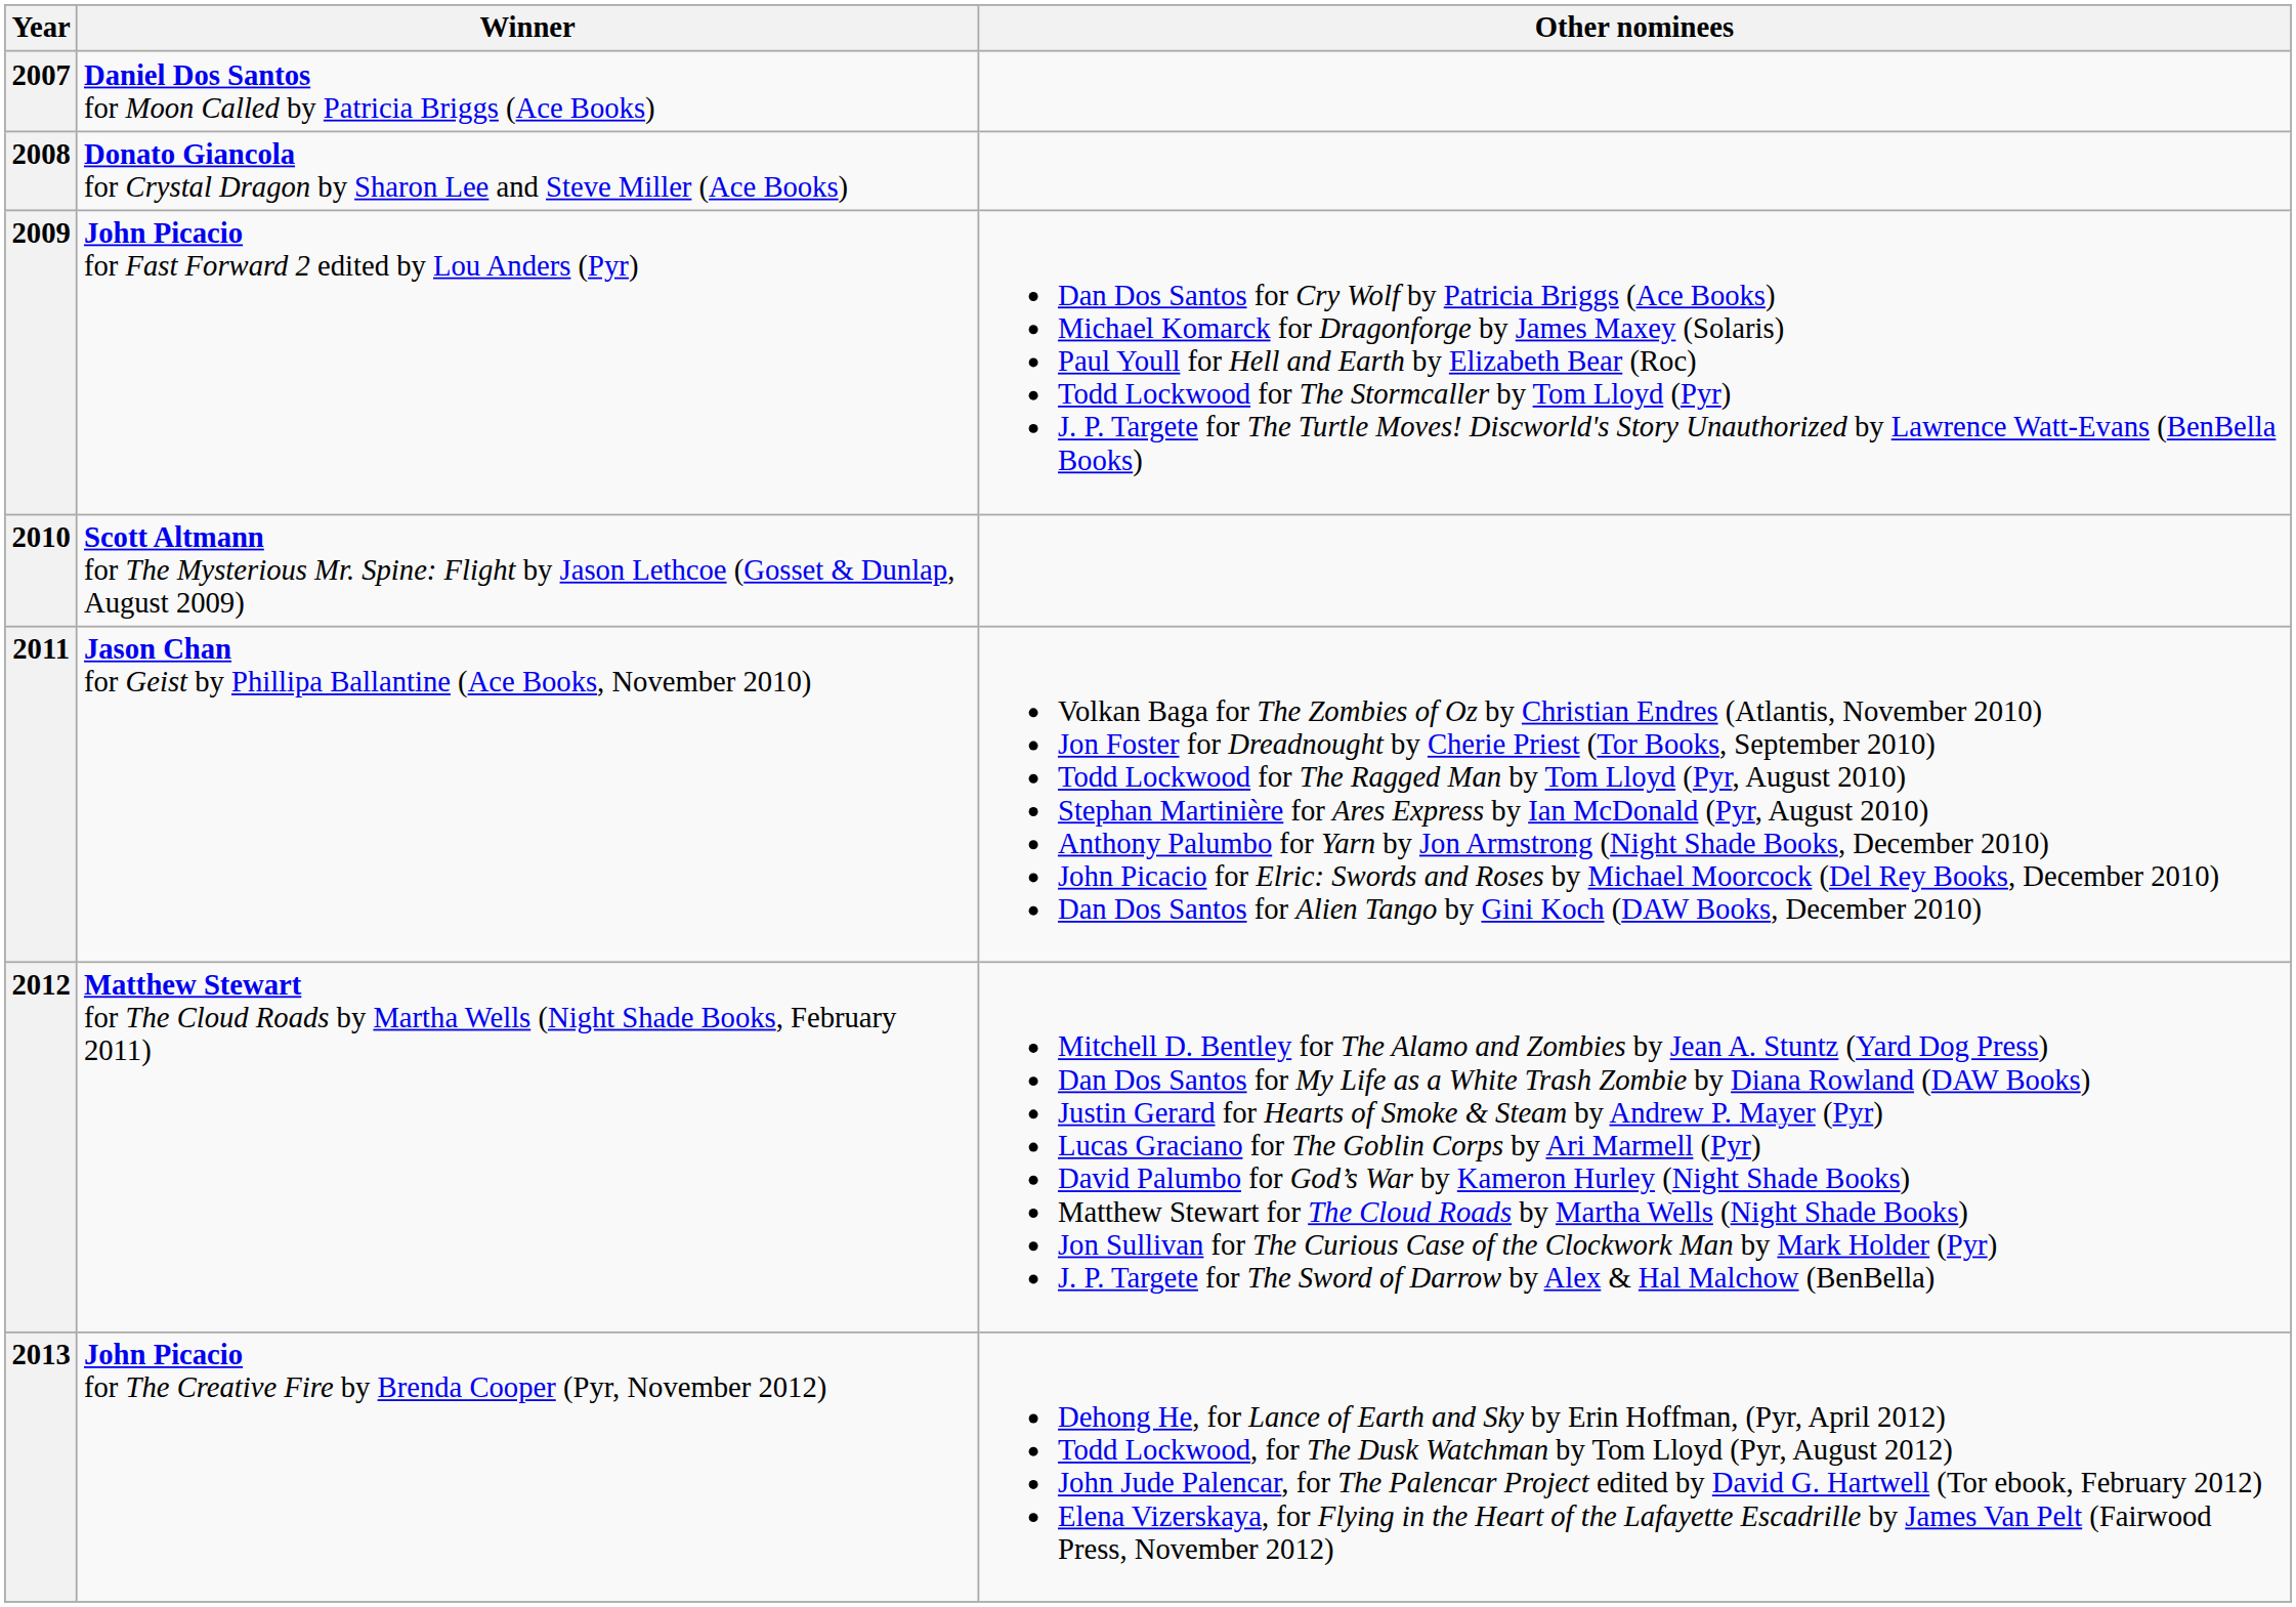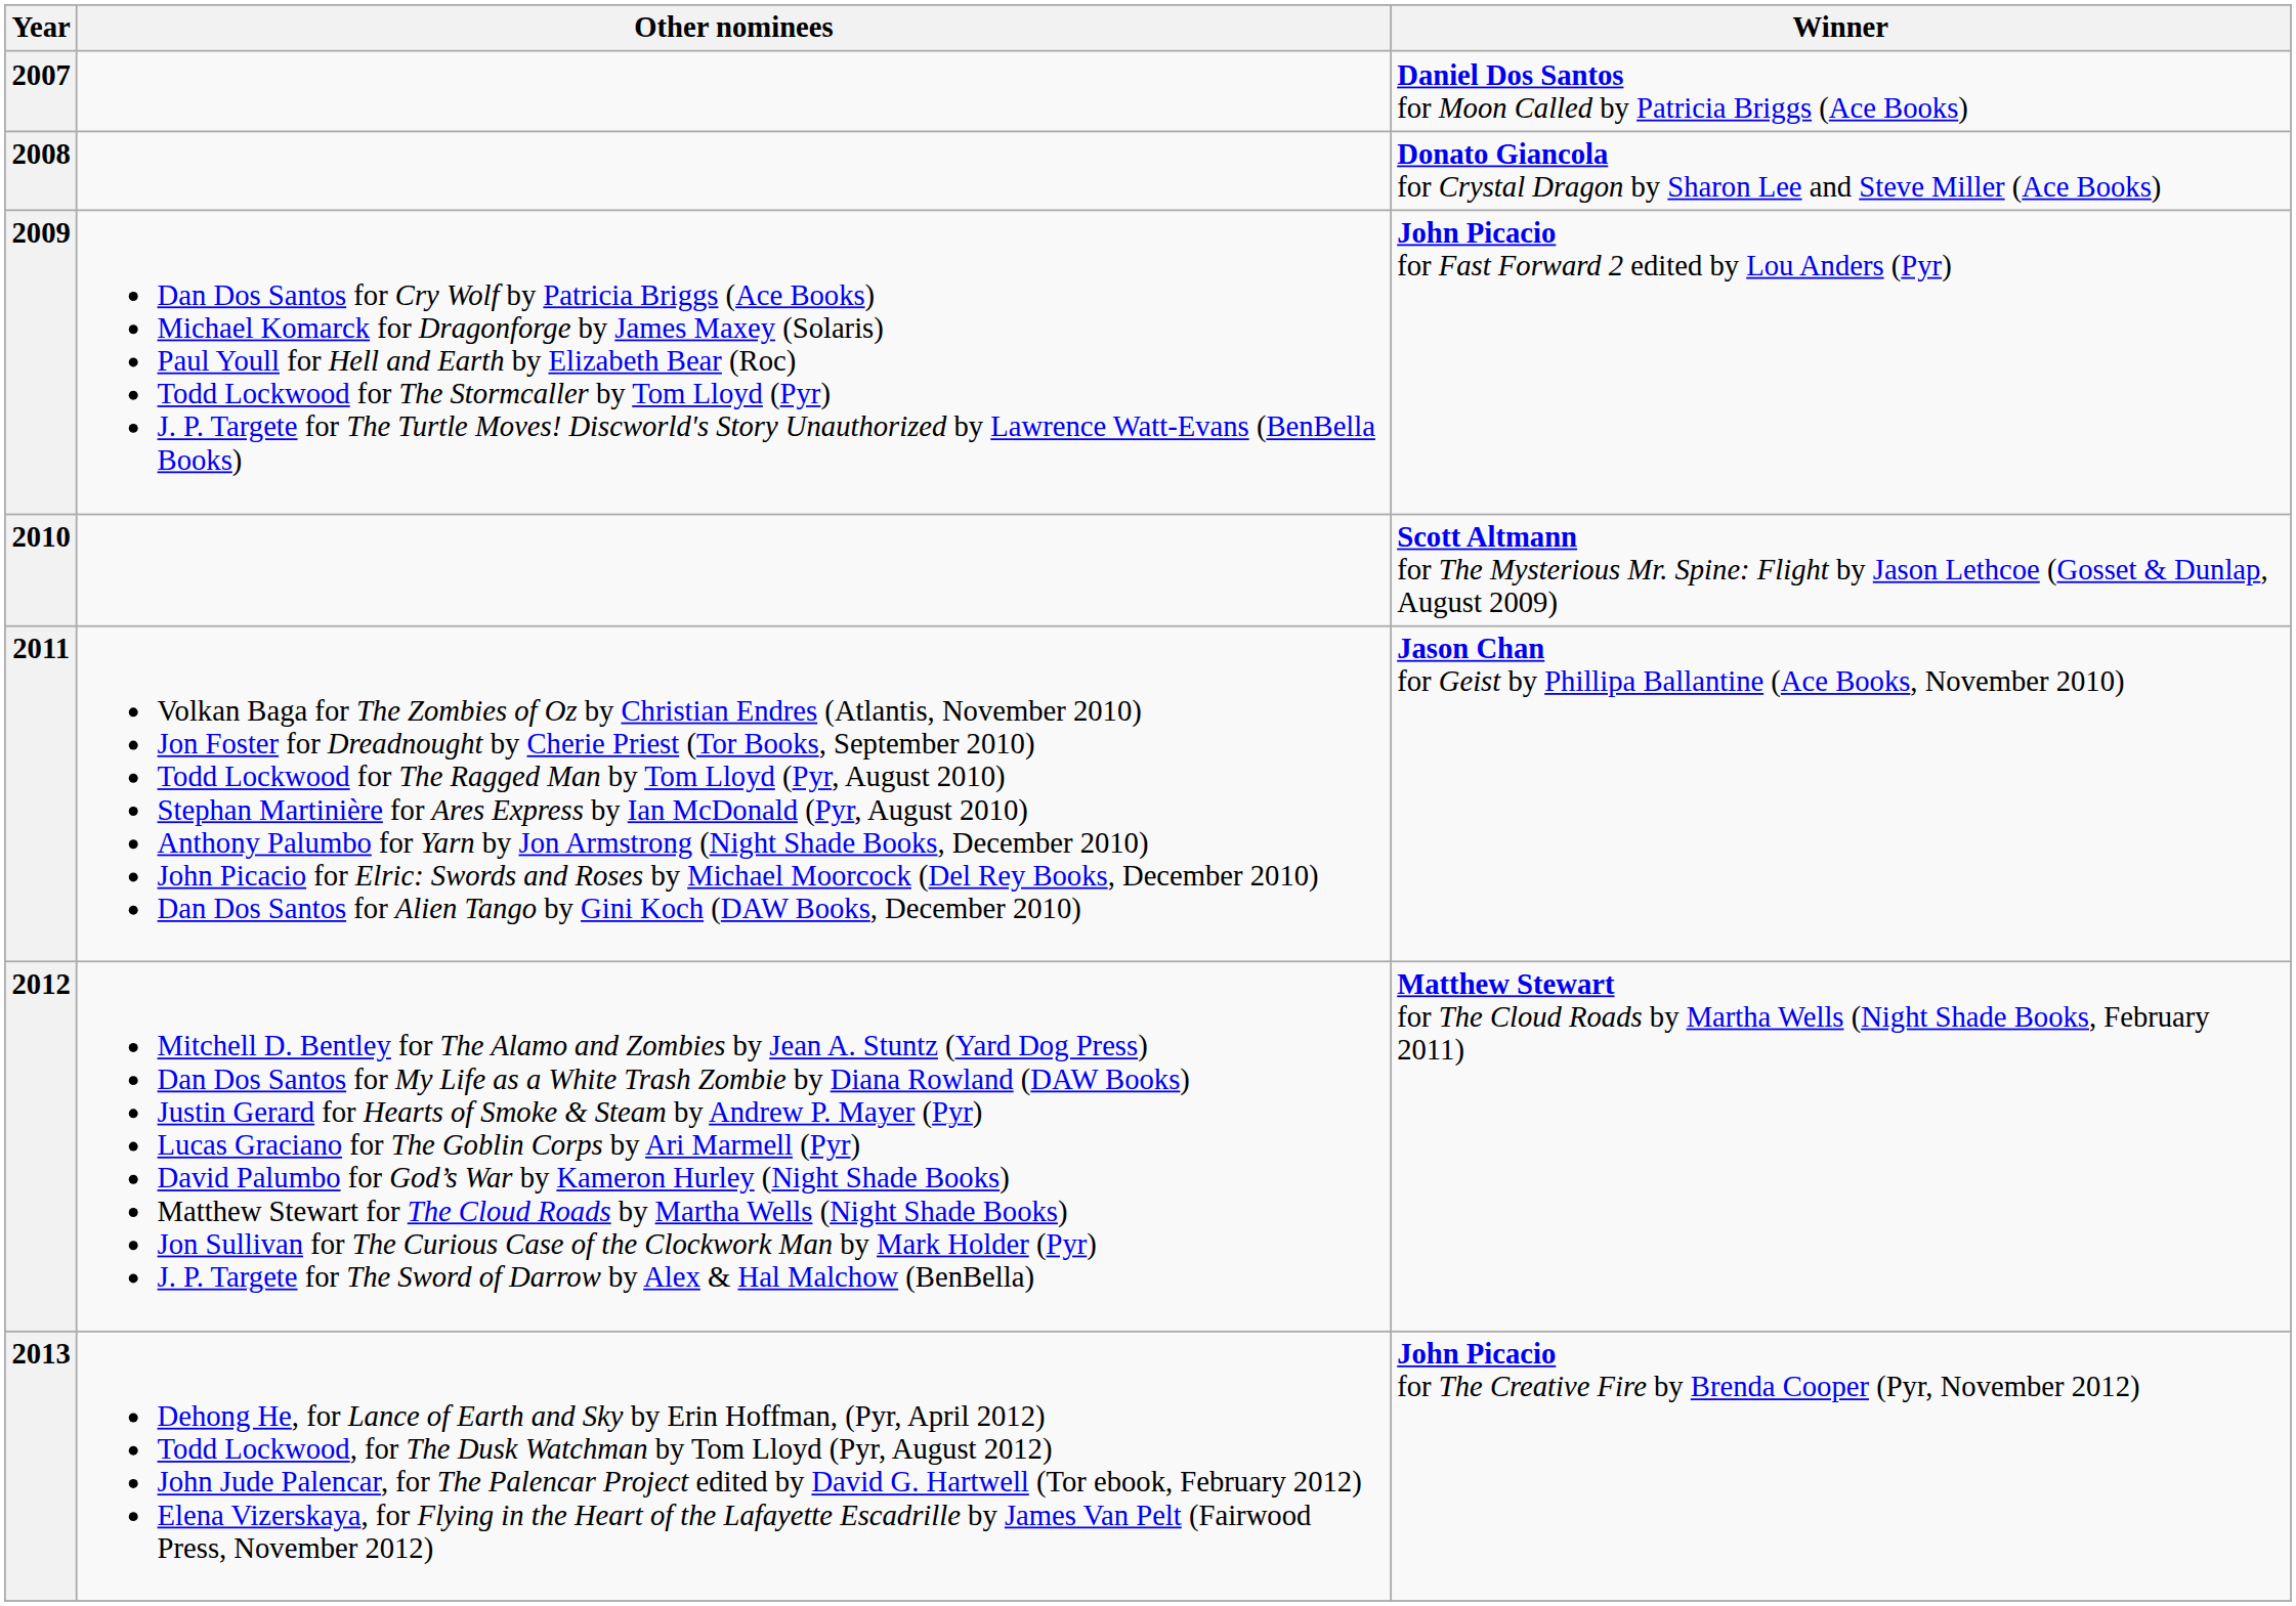columns swapped: Winner <-> Other nominees
